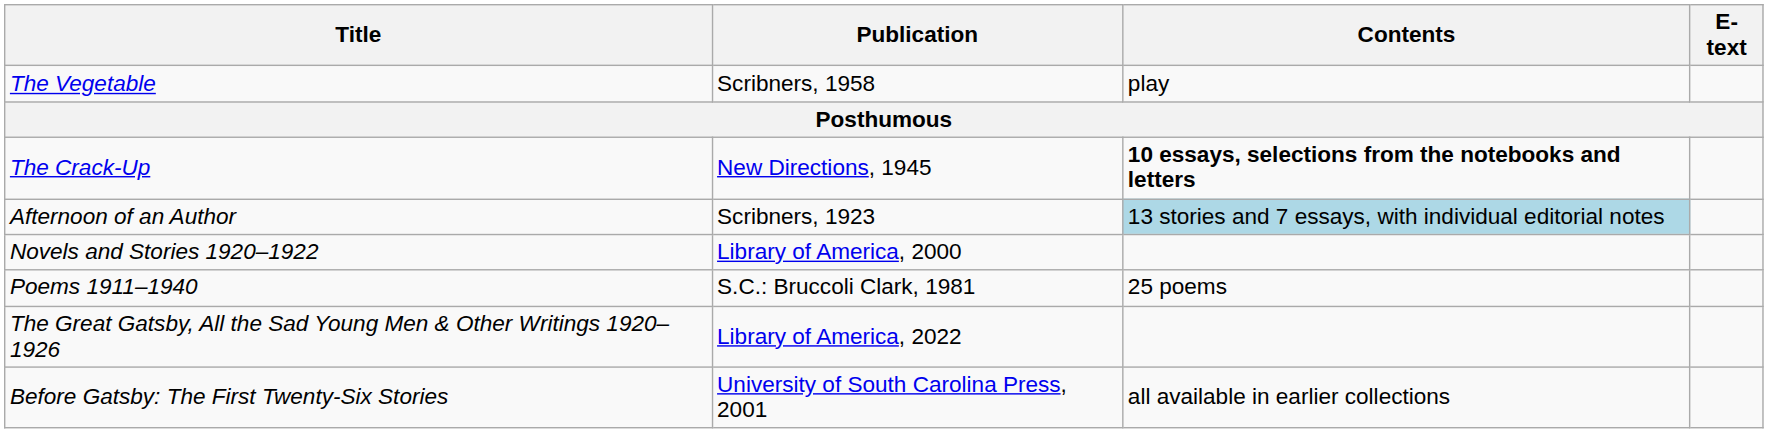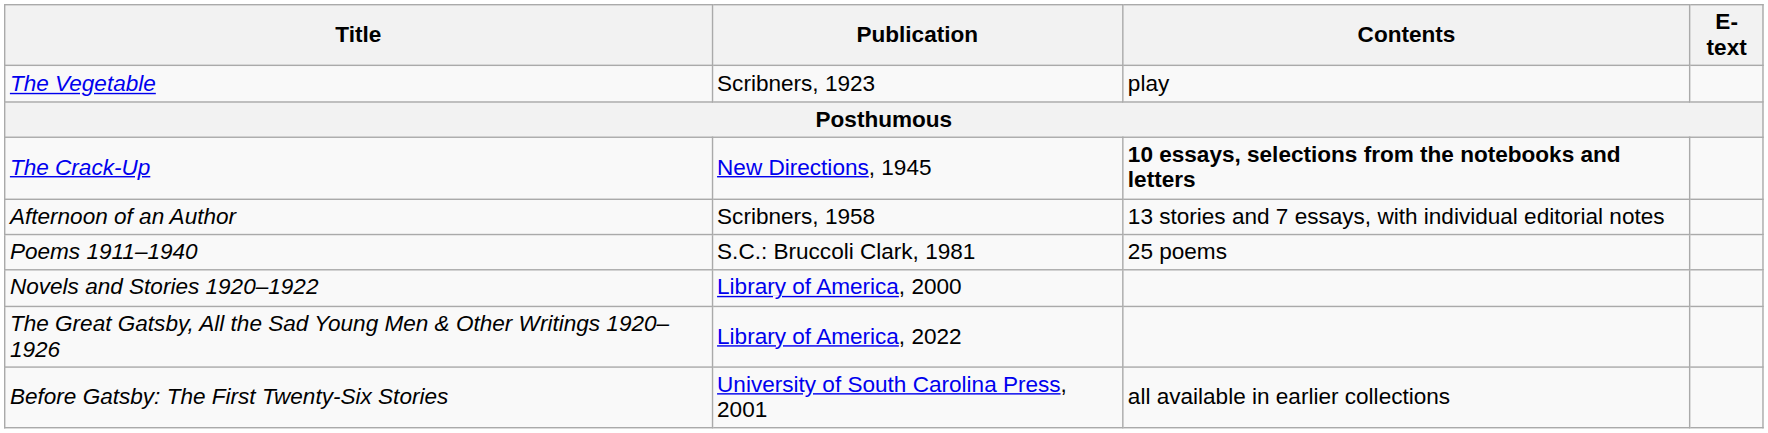The Vegetable | Publication: Scribners, 1958 -> Scribners, 1923
Afternoon of an Author | Publication: Scribners, 1923 -> Scribners, 1958
Afternoon of an Author | Contents: lightblue background -> no background
rows swapped: Poems 1911–1940 <-> Novels and Stories 1920–1922
